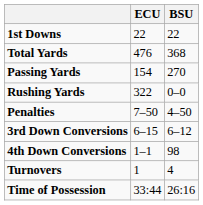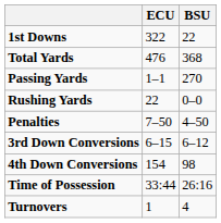1st Downs | ECU: 22 -> 322
Passing Yards | ECU: 154 -> 1–1
Rushing Yards | ECU: 322 -> 22
4th Down Conversions | ECU: 1–1 -> 154
rows swapped: Turnovers <-> Time of Possession
